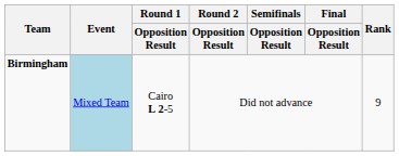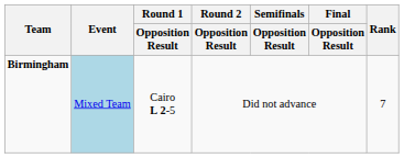Birmingham | Rank: 9 -> 7
